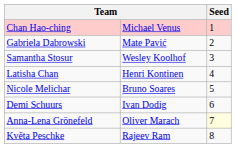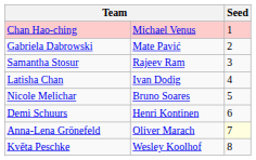Samantha Stosur | column 2: Wesley Koolhof -> Rajeev Ram
Latisha Chan | column 2: Henri Kontinen -> Ivan Dodig
Demi Schuurs | column 2: Ivan Dodig -> Henri Kontinen
Květa Peschke | column 2: Rajeev Ram -> Wesley Koolhof
